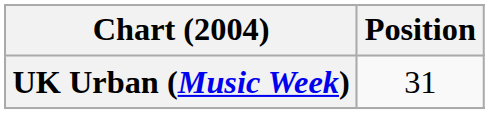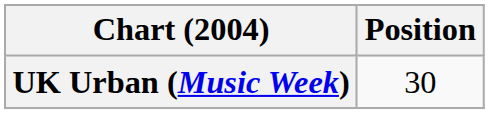UK Urban (Music Week) | Position: 31 -> 30
